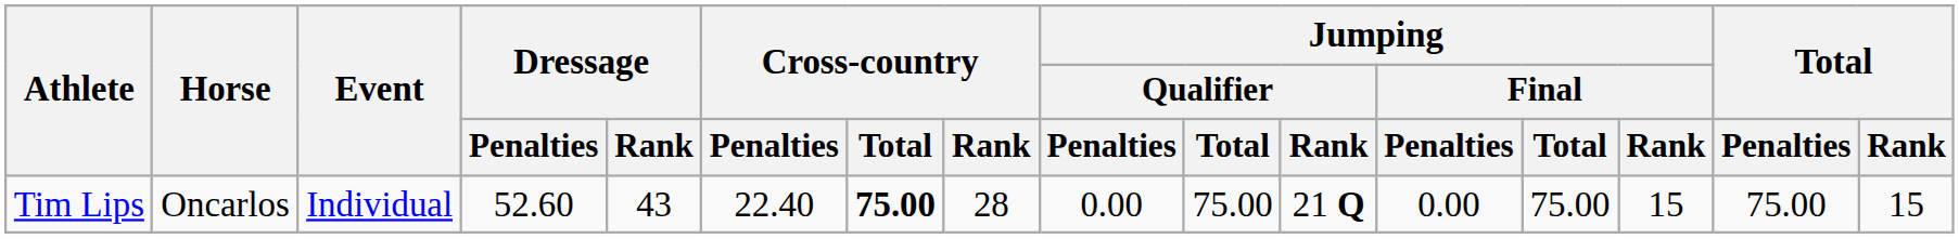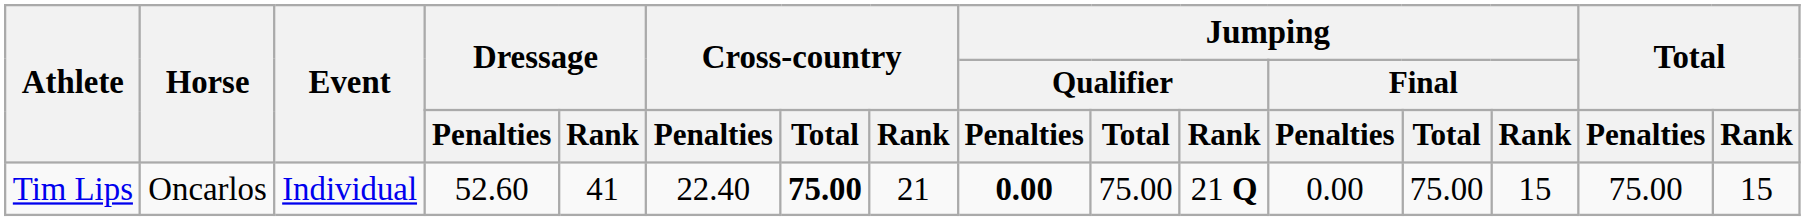Tim Lips | Dressage / Rank: 43 -> 41
Tim Lips | Cross-country / Rank: 28 -> 21
Tim Lips | Jumping / Qualifier / Penalties: normal -> bold
